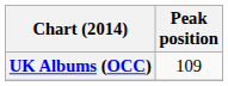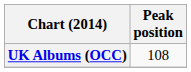UK Albums (OCC) | Peak position: 109 -> 108
